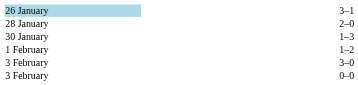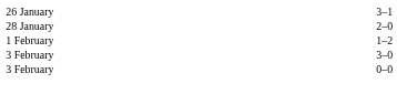3–1 | column 1: lightblue background -> no background
- row: 30 January | 1–3
